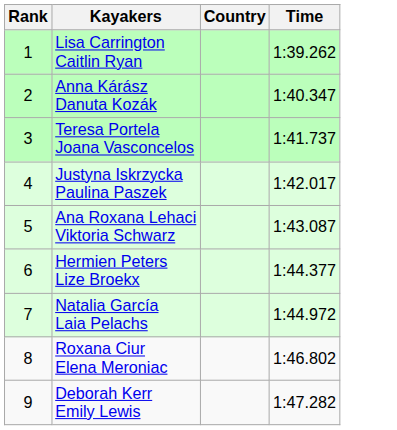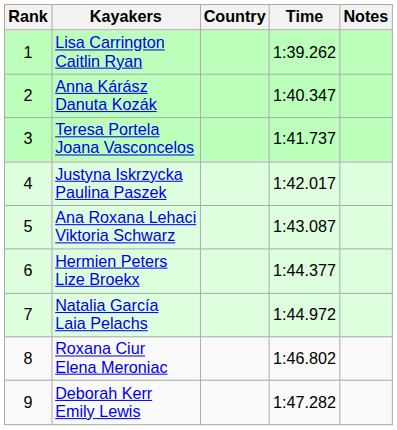+ column: Notes
